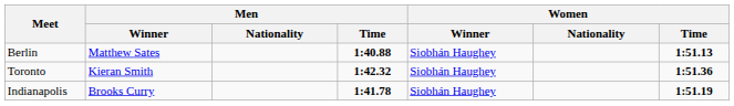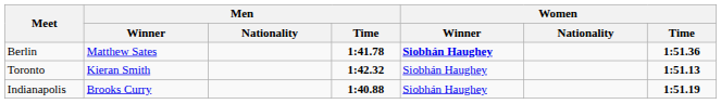Berlin | Men / Time: 1:40.88 -> 1:41.78
Berlin | Women / Winner: normal -> bold
Berlin | Women / Time: 1:51.13 -> 1:51.36
Toronto | Women / Time: 1:51.36 -> 1:51.13
Indianapolis | Men / Time: 1:41.78 -> 1:40.88
